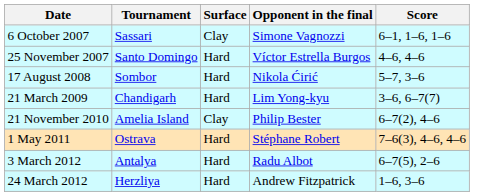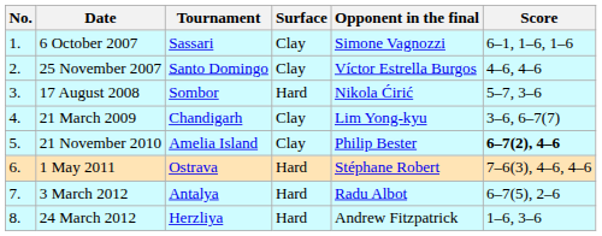+ column: No. | 1. | 2. | 3. | 4. | 5. | 6. | 7. | 8.
25 November 2007 | Surface: Hard -> Clay
21 March 2009 | Surface: Hard -> Clay
21 November 2010 | Score: normal -> bold
